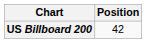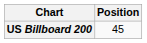US Billboard 200 | Position: 42 -> 45
